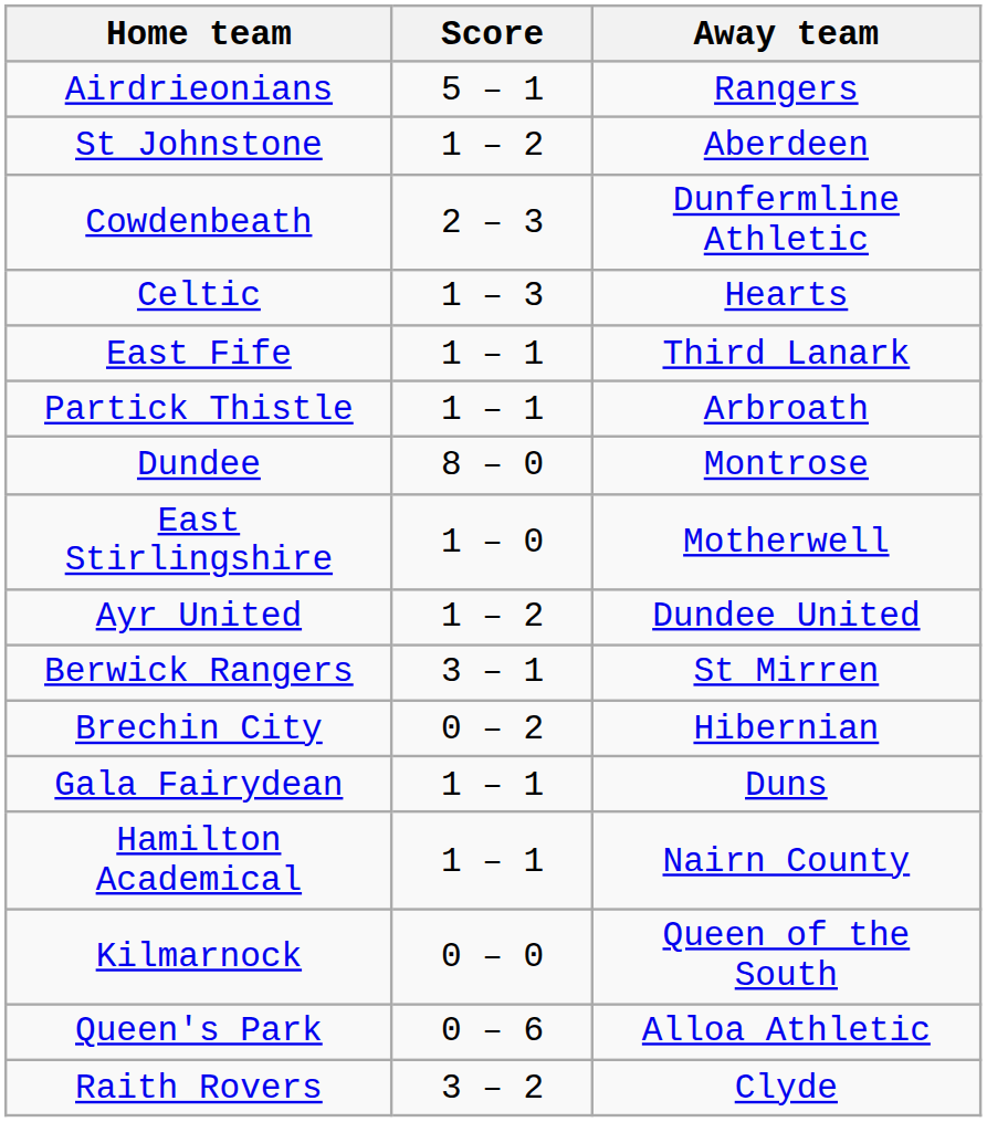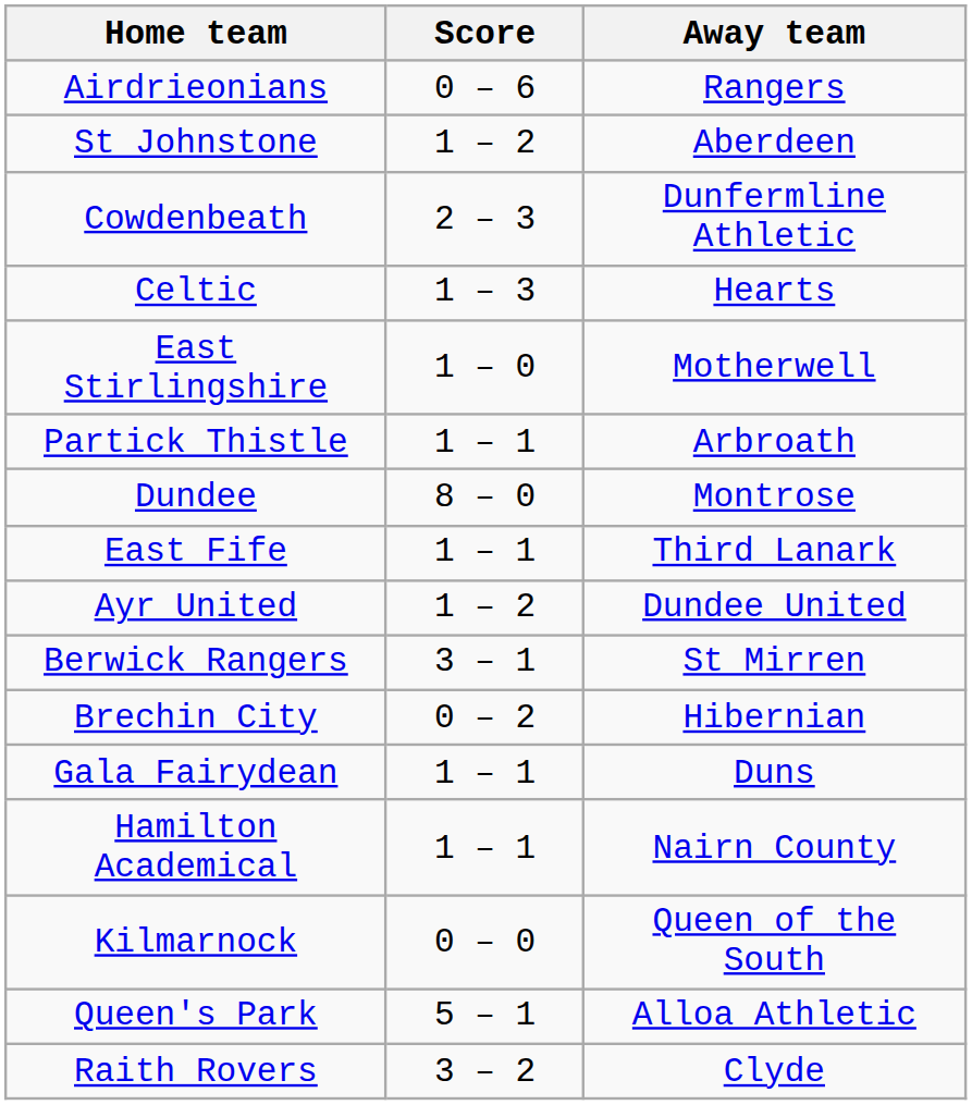Airdrieonians | Score: 5 – 1 -> 0 – 6
rows swapped: East Stirlingshire <-> East Fife
Queen's Park | Score: 0 – 6 -> 5 – 1
